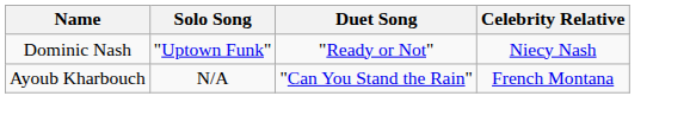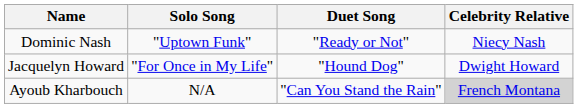+ row: Jacquelyn Howard | "For Once in My Life" | "Hound Dog" | Dwight Howard
Ayoub Kharbouch | Celebrity Relative: no background -> lightgrey background
